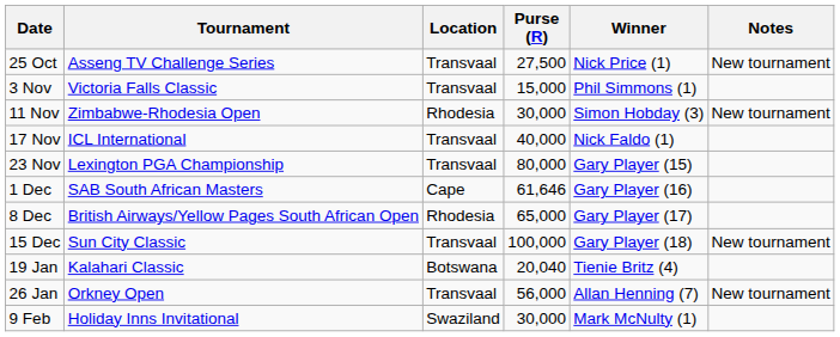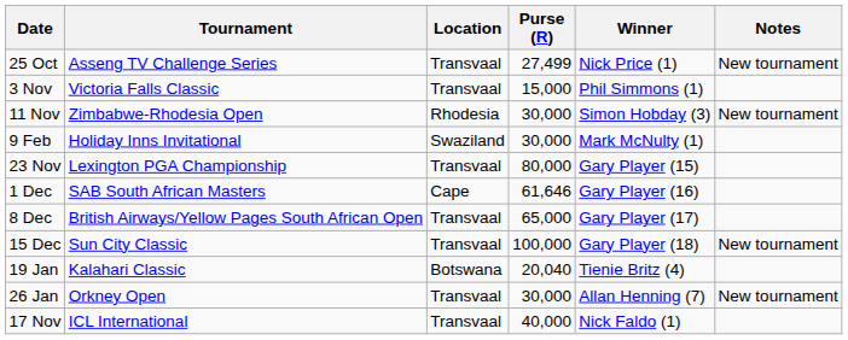25 Oct | Purse (R): 27,500 -> 27,499
rows swapped: 17 Nov <-> 9 Feb
8 Dec | Location: Rhodesia -> Transvaal
26 Jan | Purse (R): 56,000 -> 30,000
